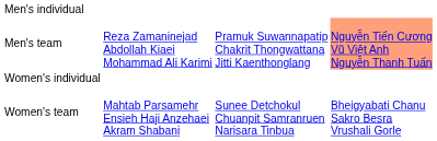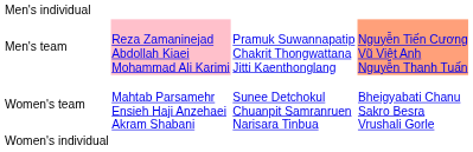Men's team | column 2: no background -> pink background
rows swapped: Women's individual <-> Women's team
